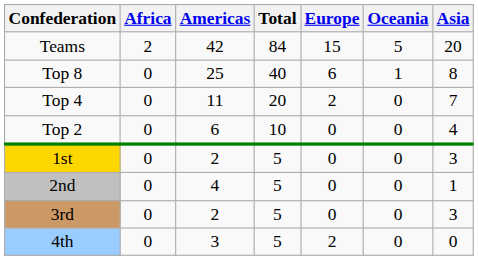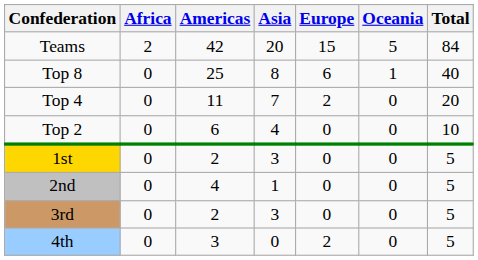columns swapped: Asia <-> Total
